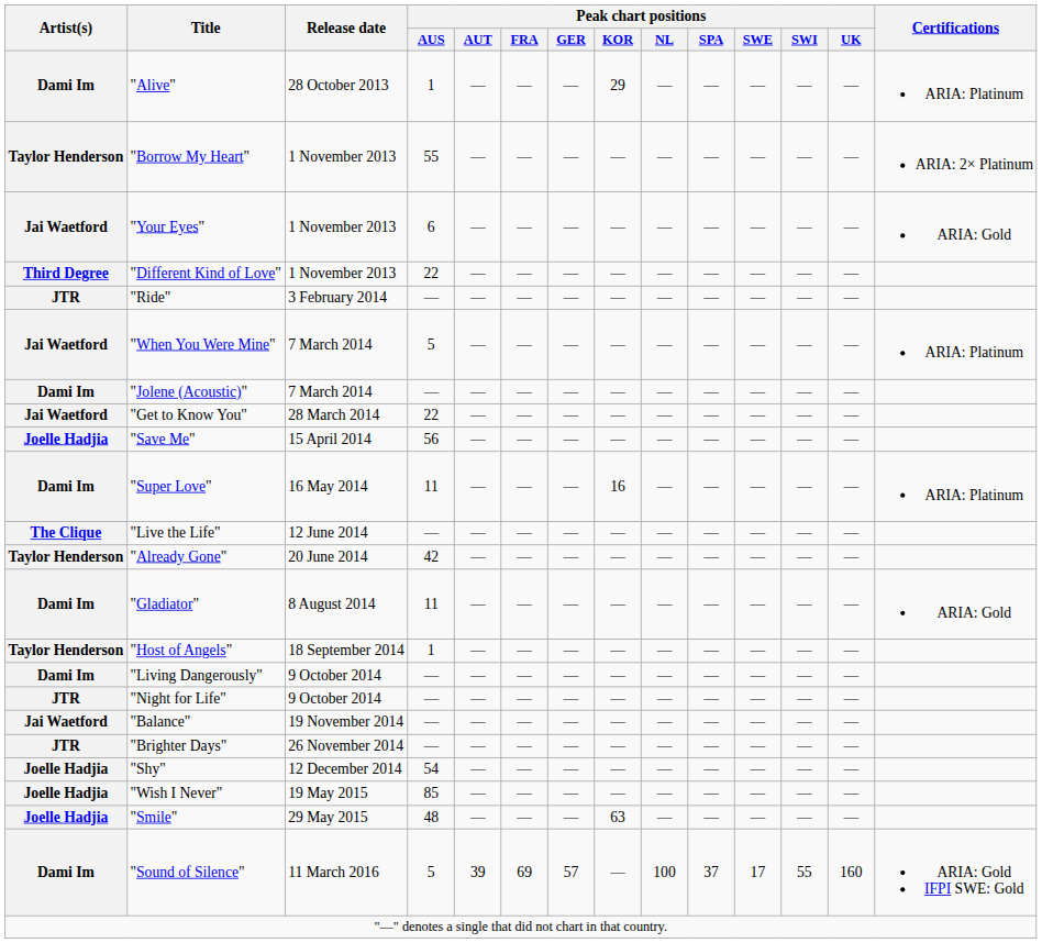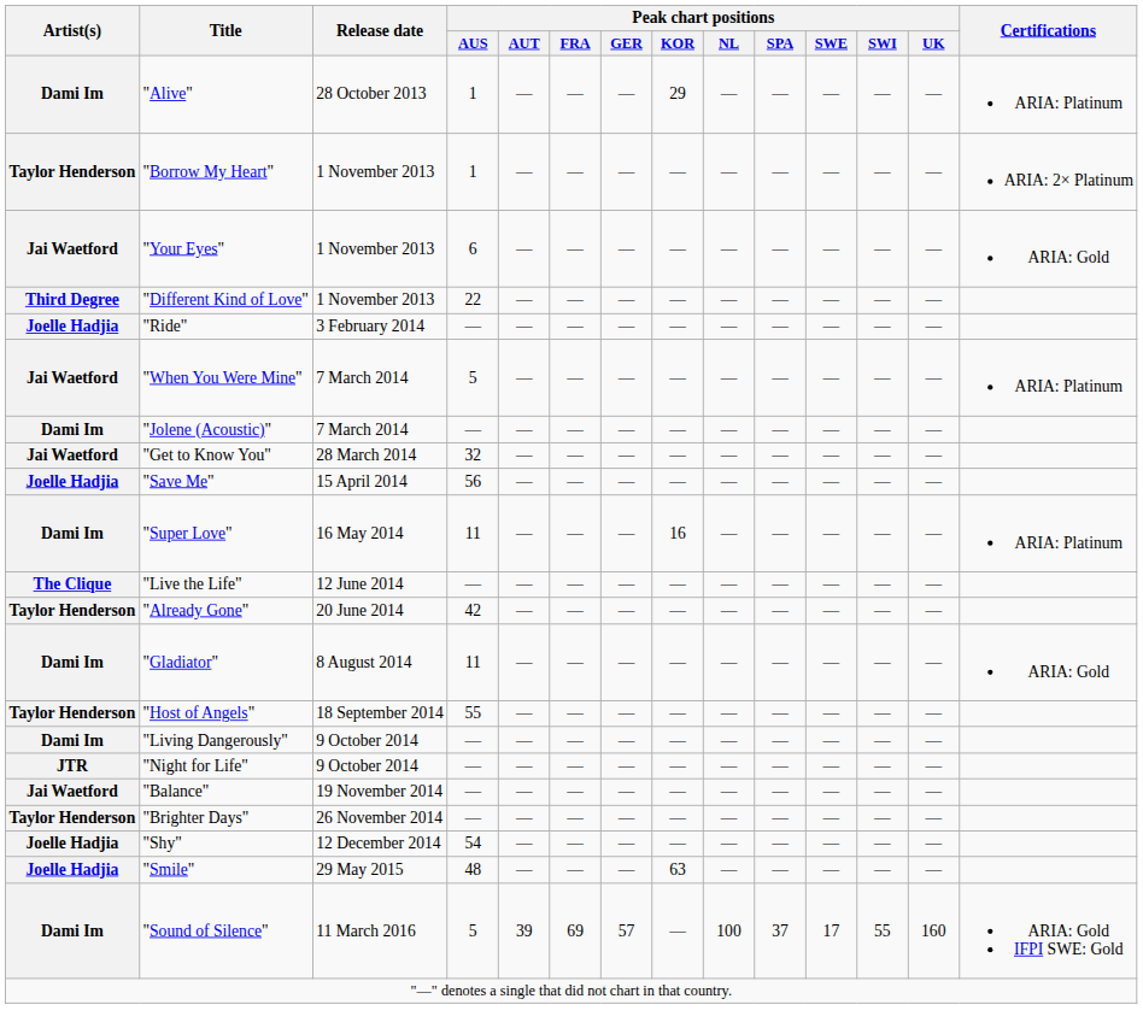"Borrow My Heart" | Peak chart positions / AUS: 55 -> 1
"Ride" | Artist(s): JTR -> Joelle Hadjia
"Get to Know You" | Peak chart positions / AUS: 22 -> 32
"Host of Angels" | Peak chart positions / AUS: 1 -> 55
"Brighter Days" | Artist(s): JTR -> Taylor Henderson
- row: Joelle Hadjia | "Wish I Never" | 19 May 2015 | 85 | — | — | — | — | — | — | — | — | —
